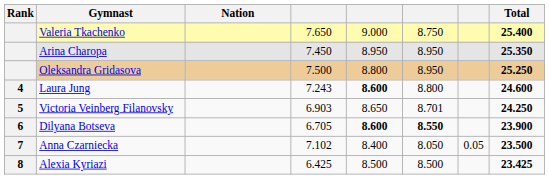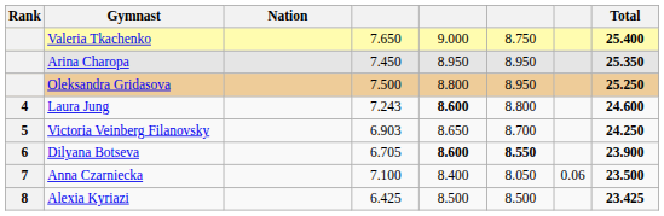Victoria Veinberg Filanovsky | column 6: 8.701 -> 8.700
Anna Czarniecka | column 4: 7.102 -> 7.100
Anna Czarniecka | column 7: 0.05 -> 0.06
